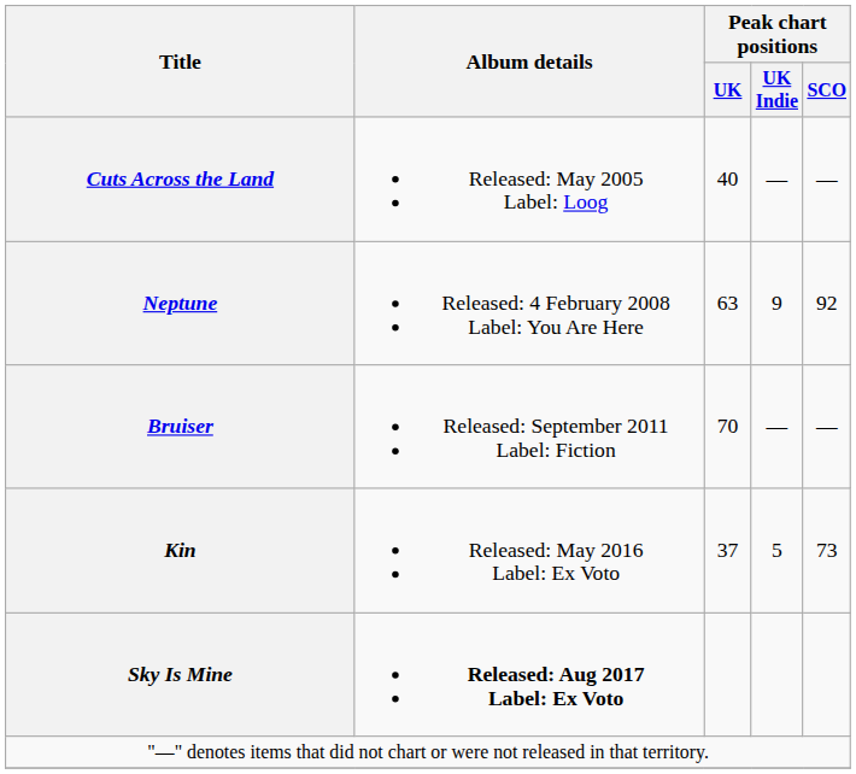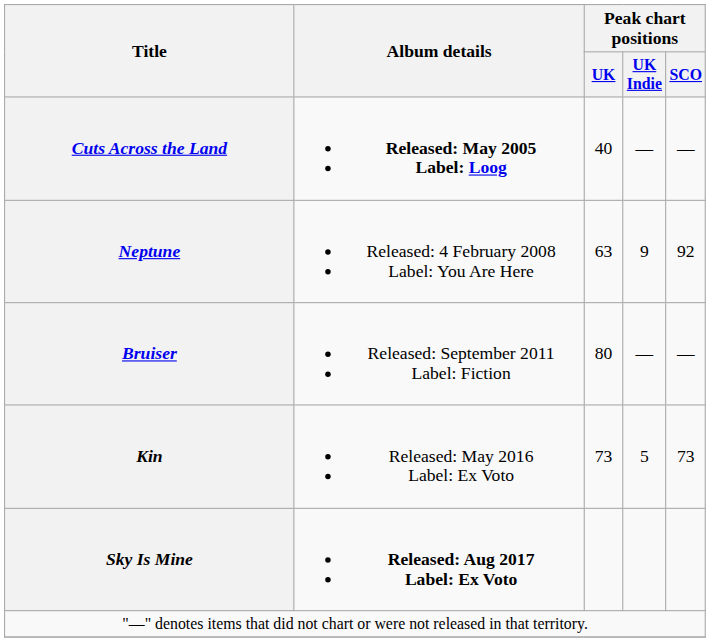Cuts Across the Land | Album details: normal -> bold
Bruiser | Peak chart positions / UK: 70 -> 80
Kin | Peak chart positions / UK: 37 -> 73
